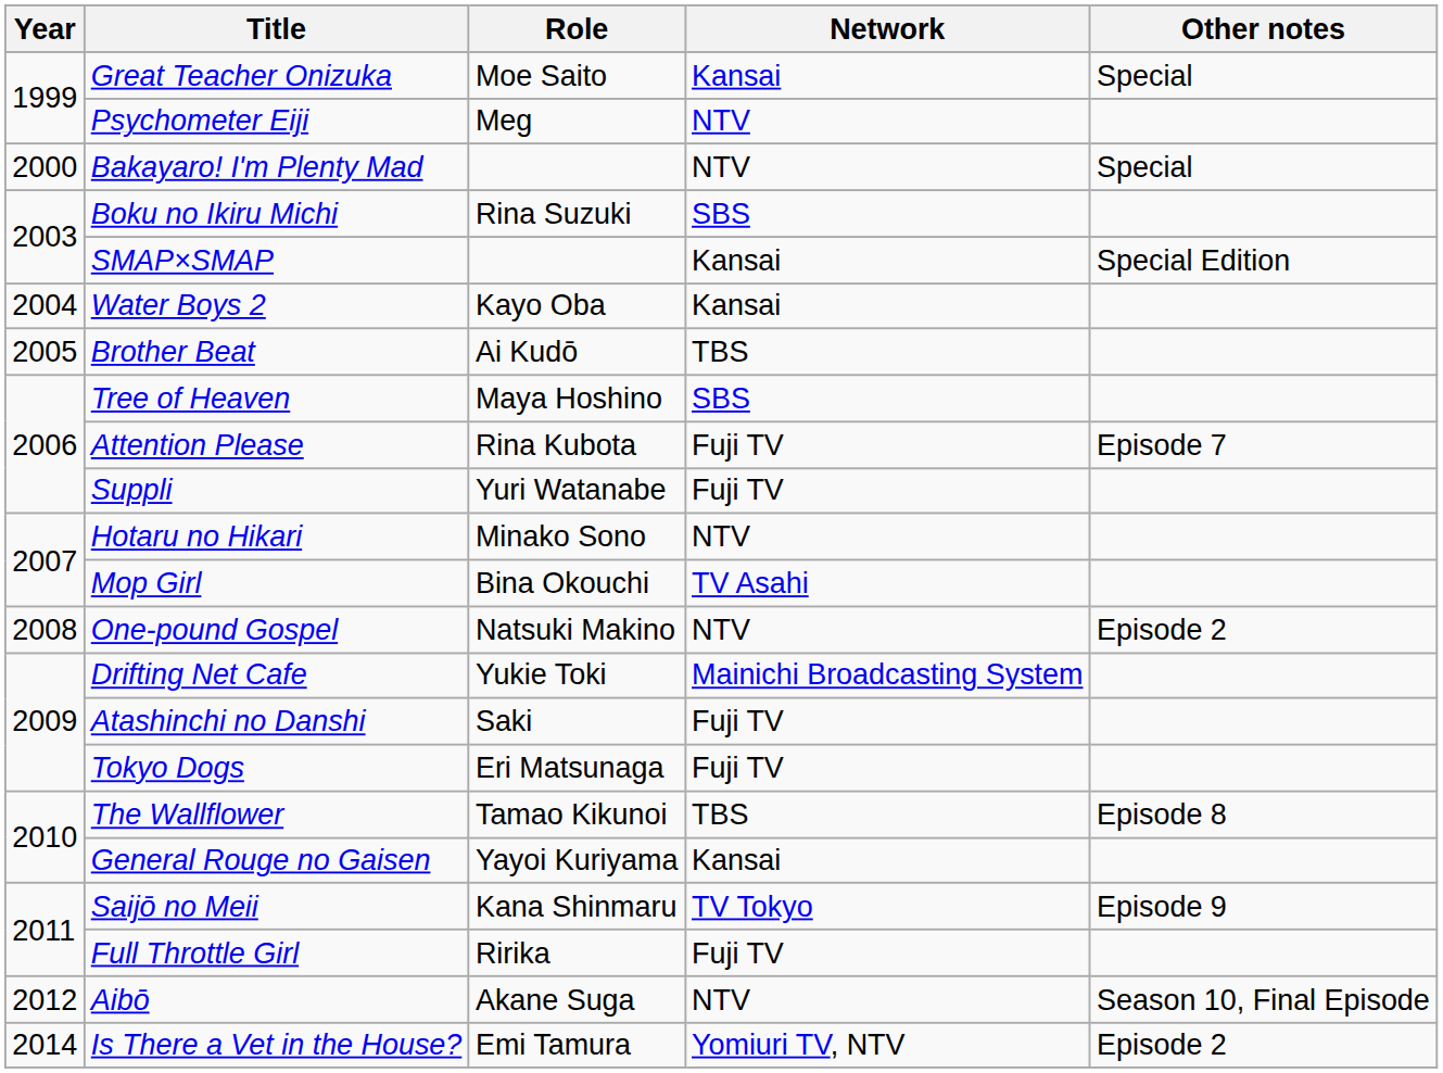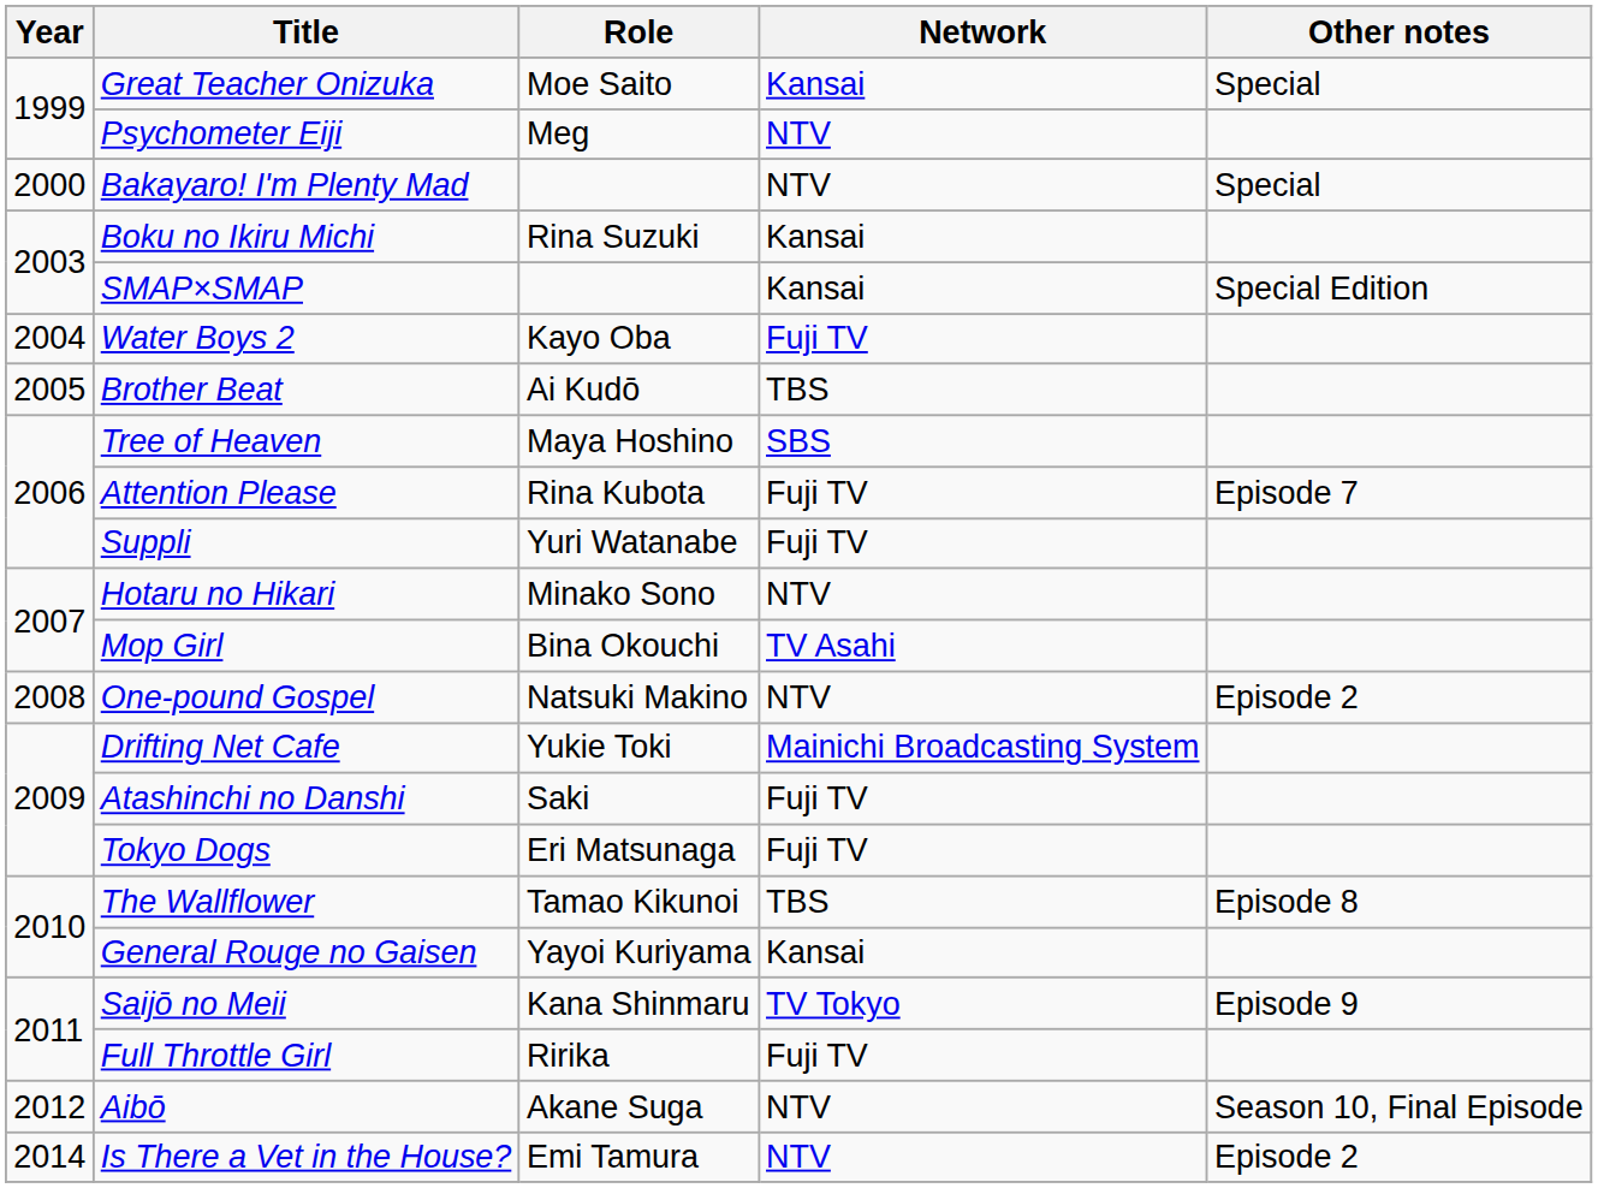Boku no Ikiru Michi | Network: SBS -> Kansai
Water Boys 2 | Network: Kansai -> Fuji TV
Is There a Vet in the House? | Network: Yomiuri TV, NTV -> NTV
